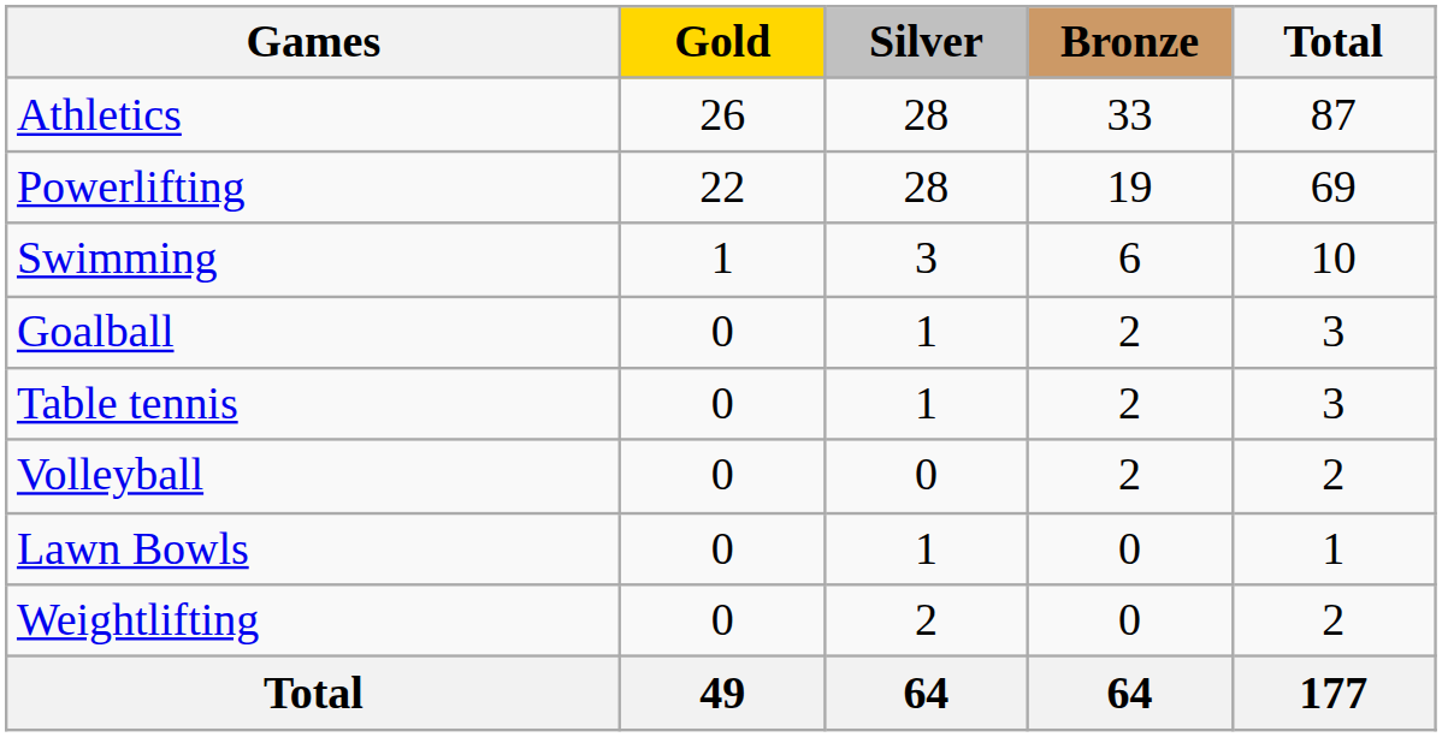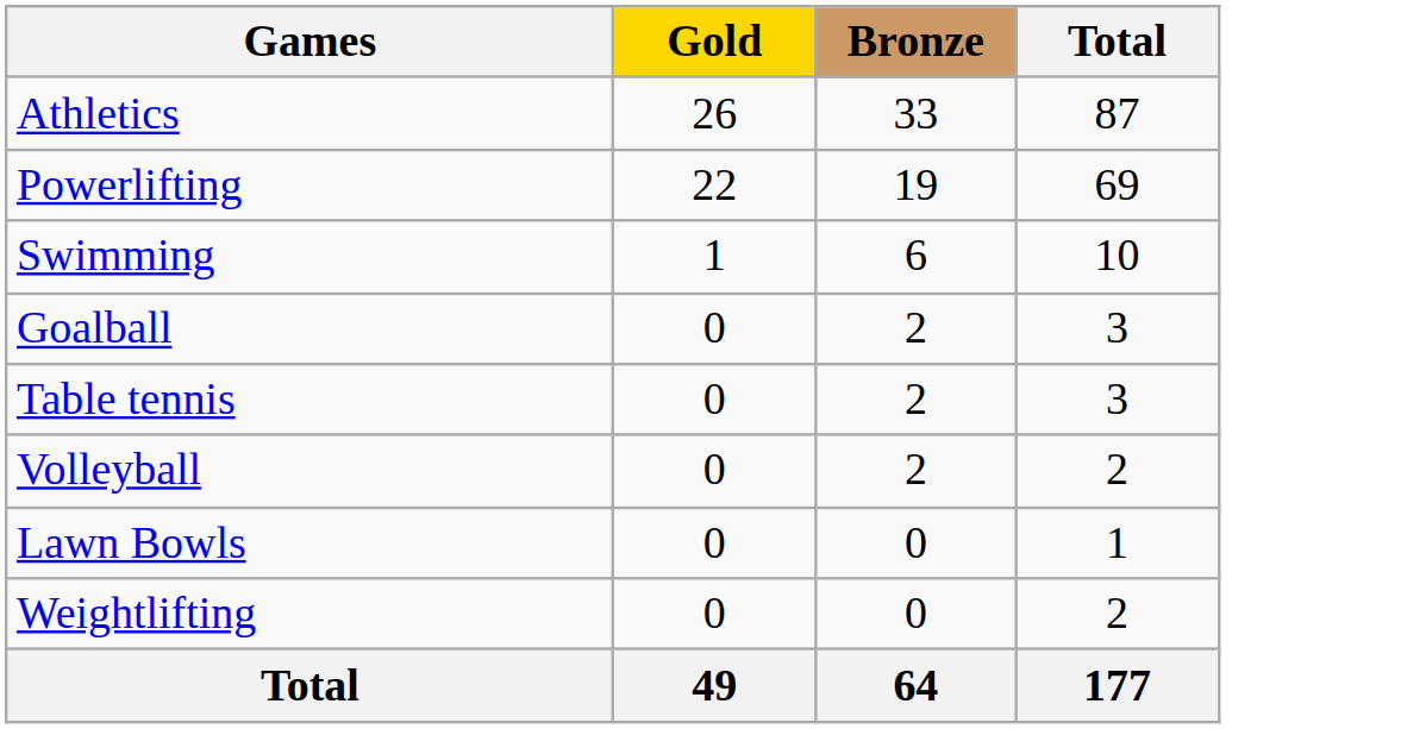- column: Silver | 28 | 28 | 3 | 1 | 1 | 0 | 1 | 2 | 64
